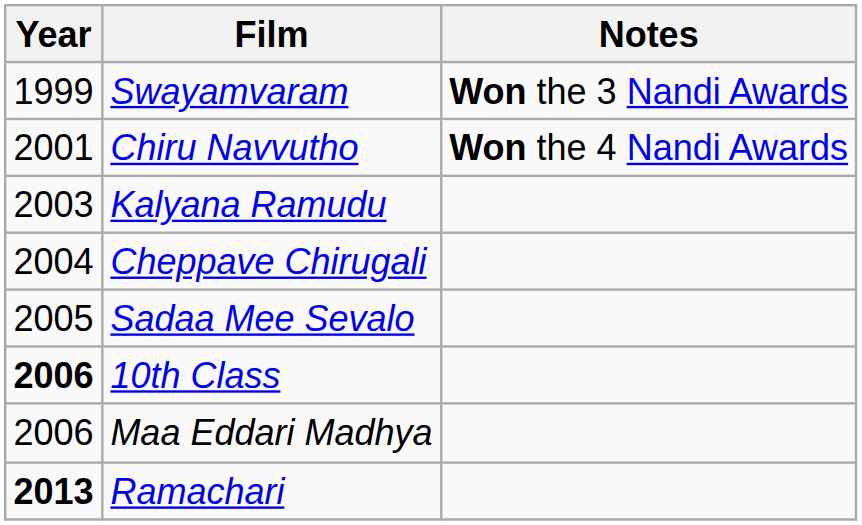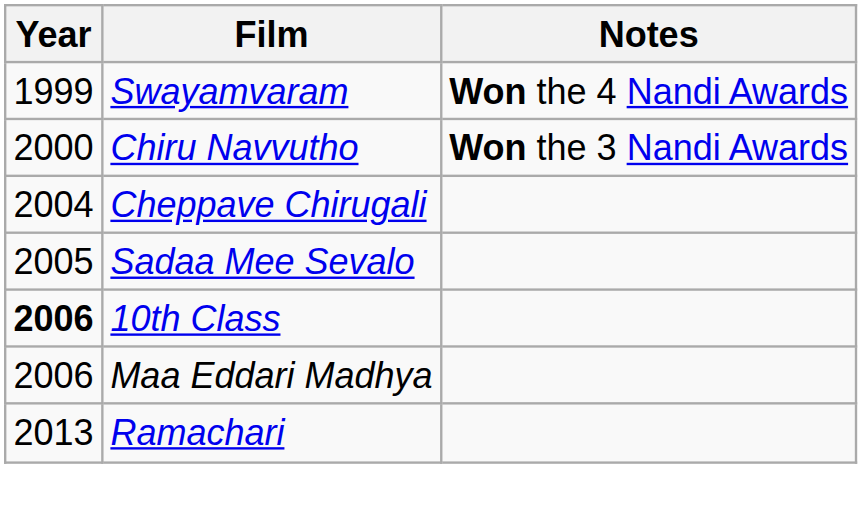Swayamvaram | Notes: Won the 3 Nandi Awards -> Won the 4 Nandi Awards
Chiru Navvutho | Year: 2001 -> 2000
Chiru Navvutho | Notes: Won the 4 Nandi Awards -> Won the 3 Nandi Awards
- row: 2003 | Kalyana Ramudu
Ramachari | Year: bold -> normal
